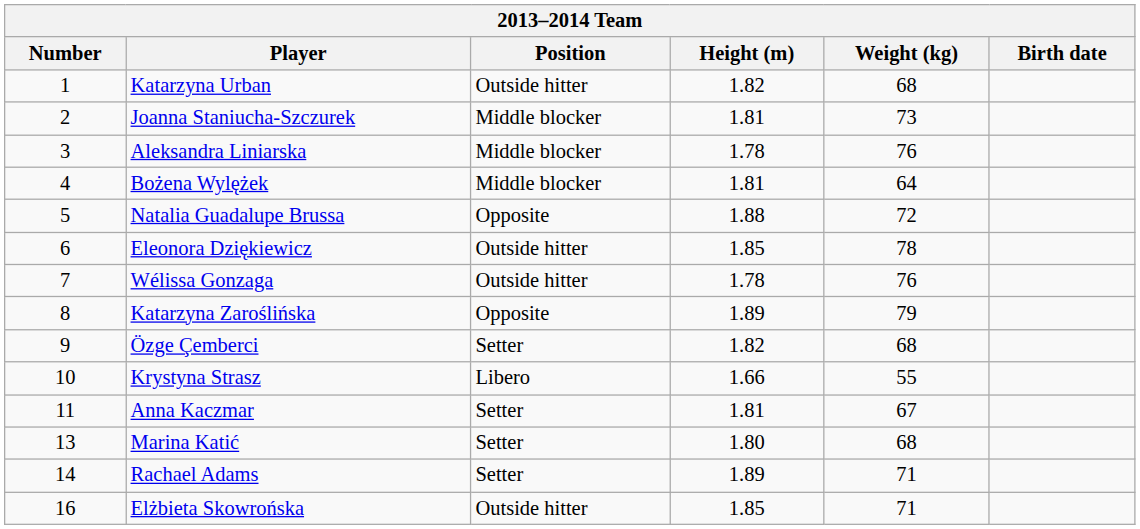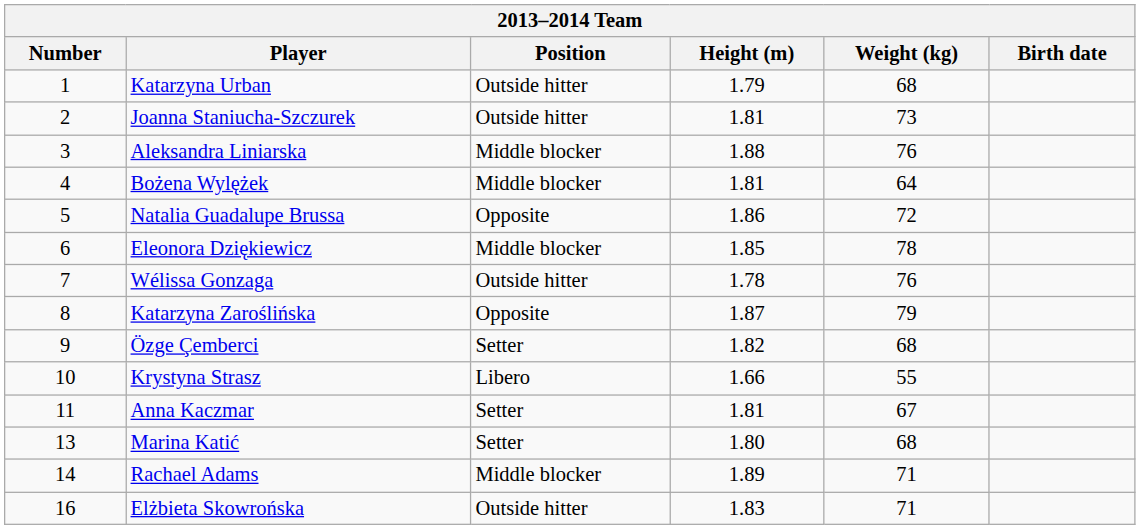Katarzyna Urban | Height (m): 1.82 -> 1.79
Joanna Staniucha-Szczurek | Position: Middle blocker -> Outside hitter
Aleksandra Liniarska | Height (m): 1.78 -> 1.88
Natalia Guadalupe Brussa | Height (m): 1.88 -> 1.86
Eleonora Dziękiewicz | Position: Outside hitter -> Middle blocker
Katarzyna Zaroślińska | Height (m): 1.89 -> 1.87
Rachael Adams | Position: Setter -> Middle blocker
Elżbieta Skowrońska | Height (m): 1.85 -> 1.83
